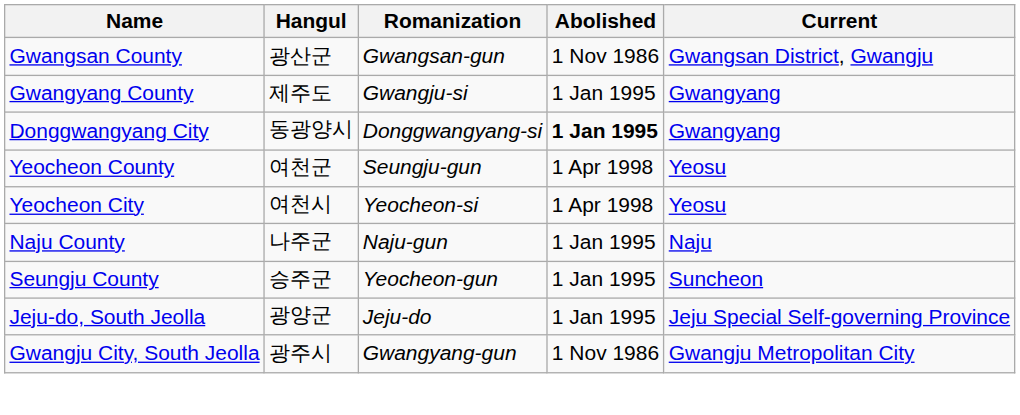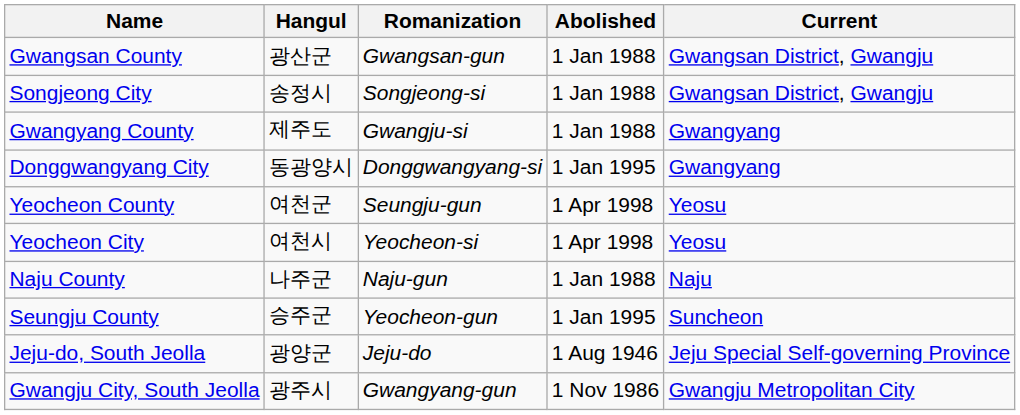Gwangsan County | Abolished: 1 Nov 1986 -> 1 Jan 1988
+ row: Songjeong City | 송정시 | Songjeong-si | 1 Jan 1988 | Gwangsan District, Gwangju
Gwangyang County | Abolished: 1 Jan 1995 -> 1 Jan 1988
Donggwangyang City | Abolished: bold -> normal
Naju County | Abolished: 1 Jan 1995 -> 1 Jan 1988
Jeju-do, South Jeolla | Abolished: 1 Jan 1995 -> 1 Aug 1946
